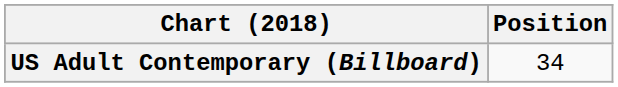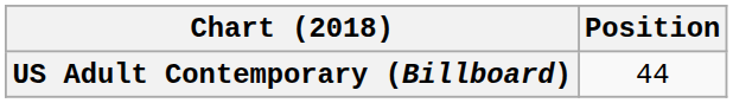US Adult Contemporary (Billboard) | Position: 34 -> 44
